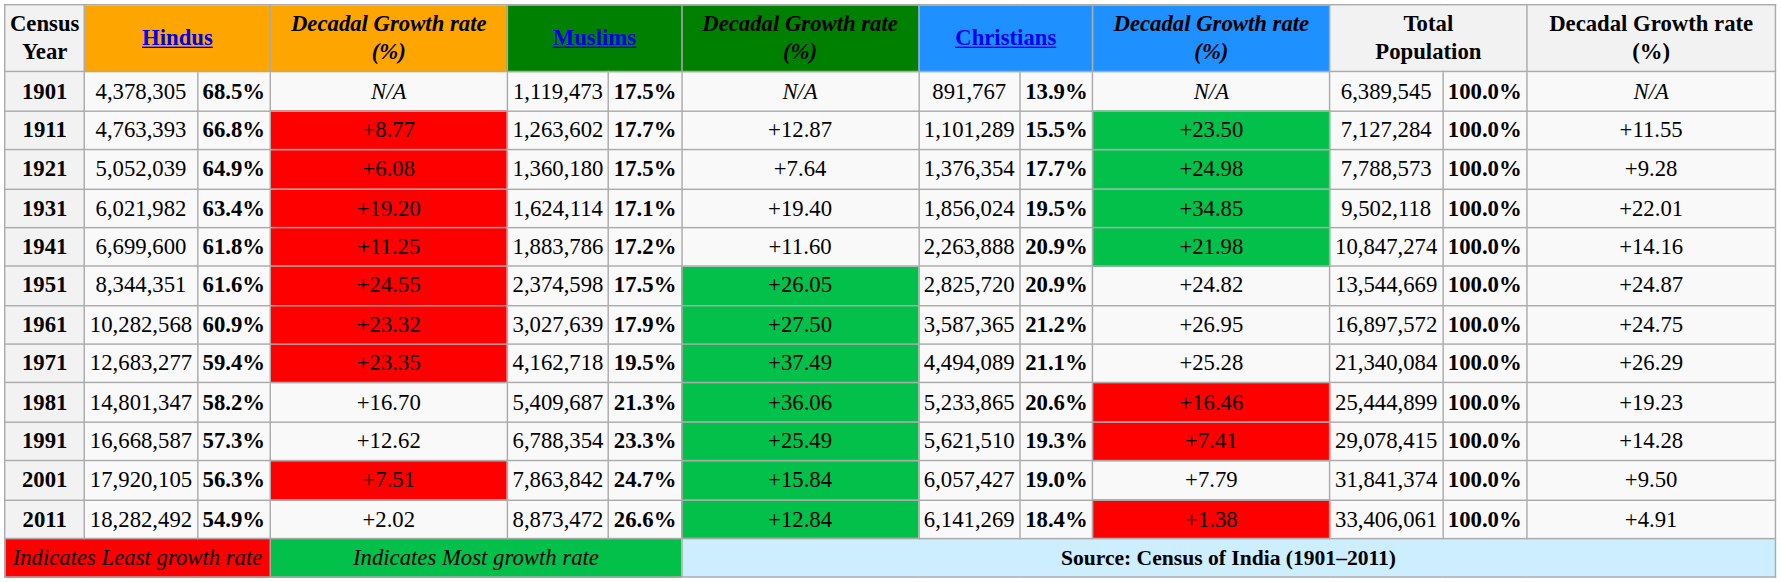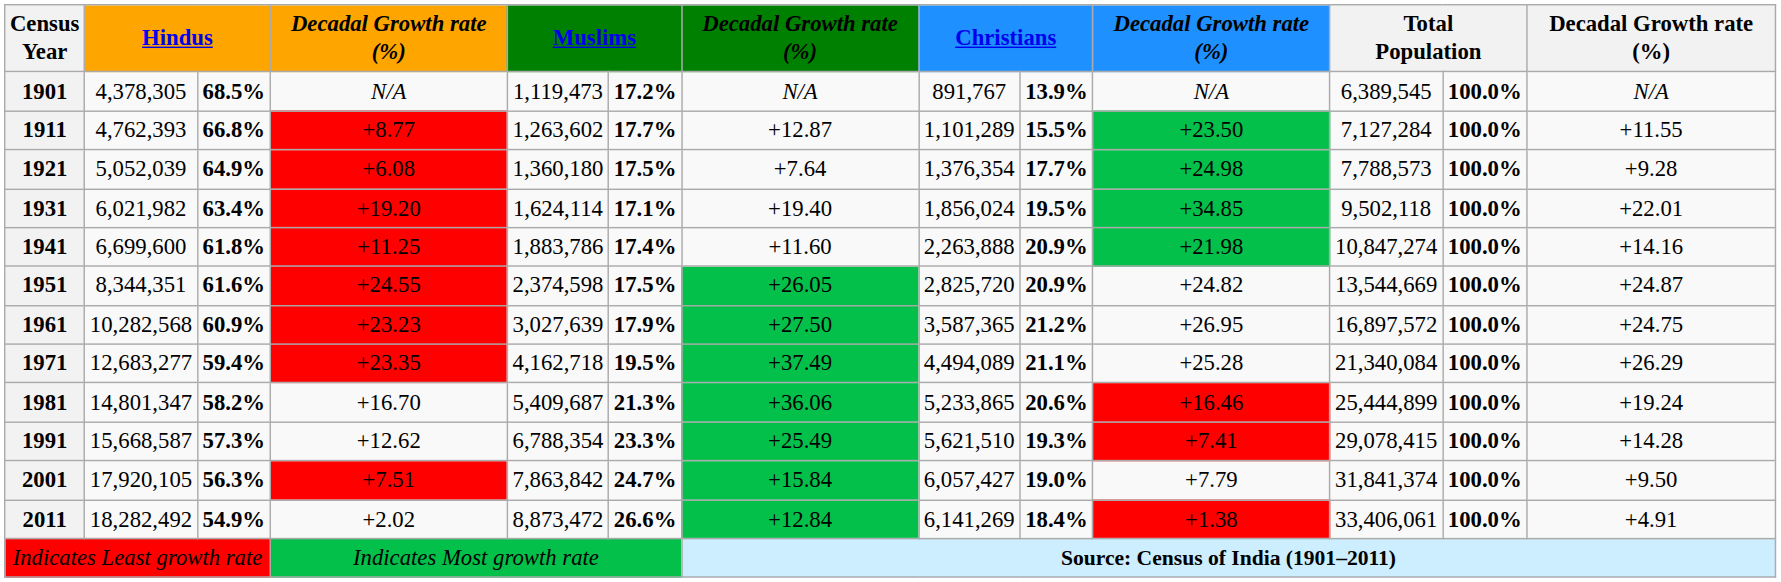1901 | column 6: 17.5% -> 17.2%
1911 | column 2: 4,763,393 -> 4,762,393
1941 | column 6: 17.2% -> 17.4%
1961 | column 4: +23.32 -> +23.23
1981 | column 13: +19.23 -> +19.24
1991 | column 2: 16,668,587 -> 15,668,587
